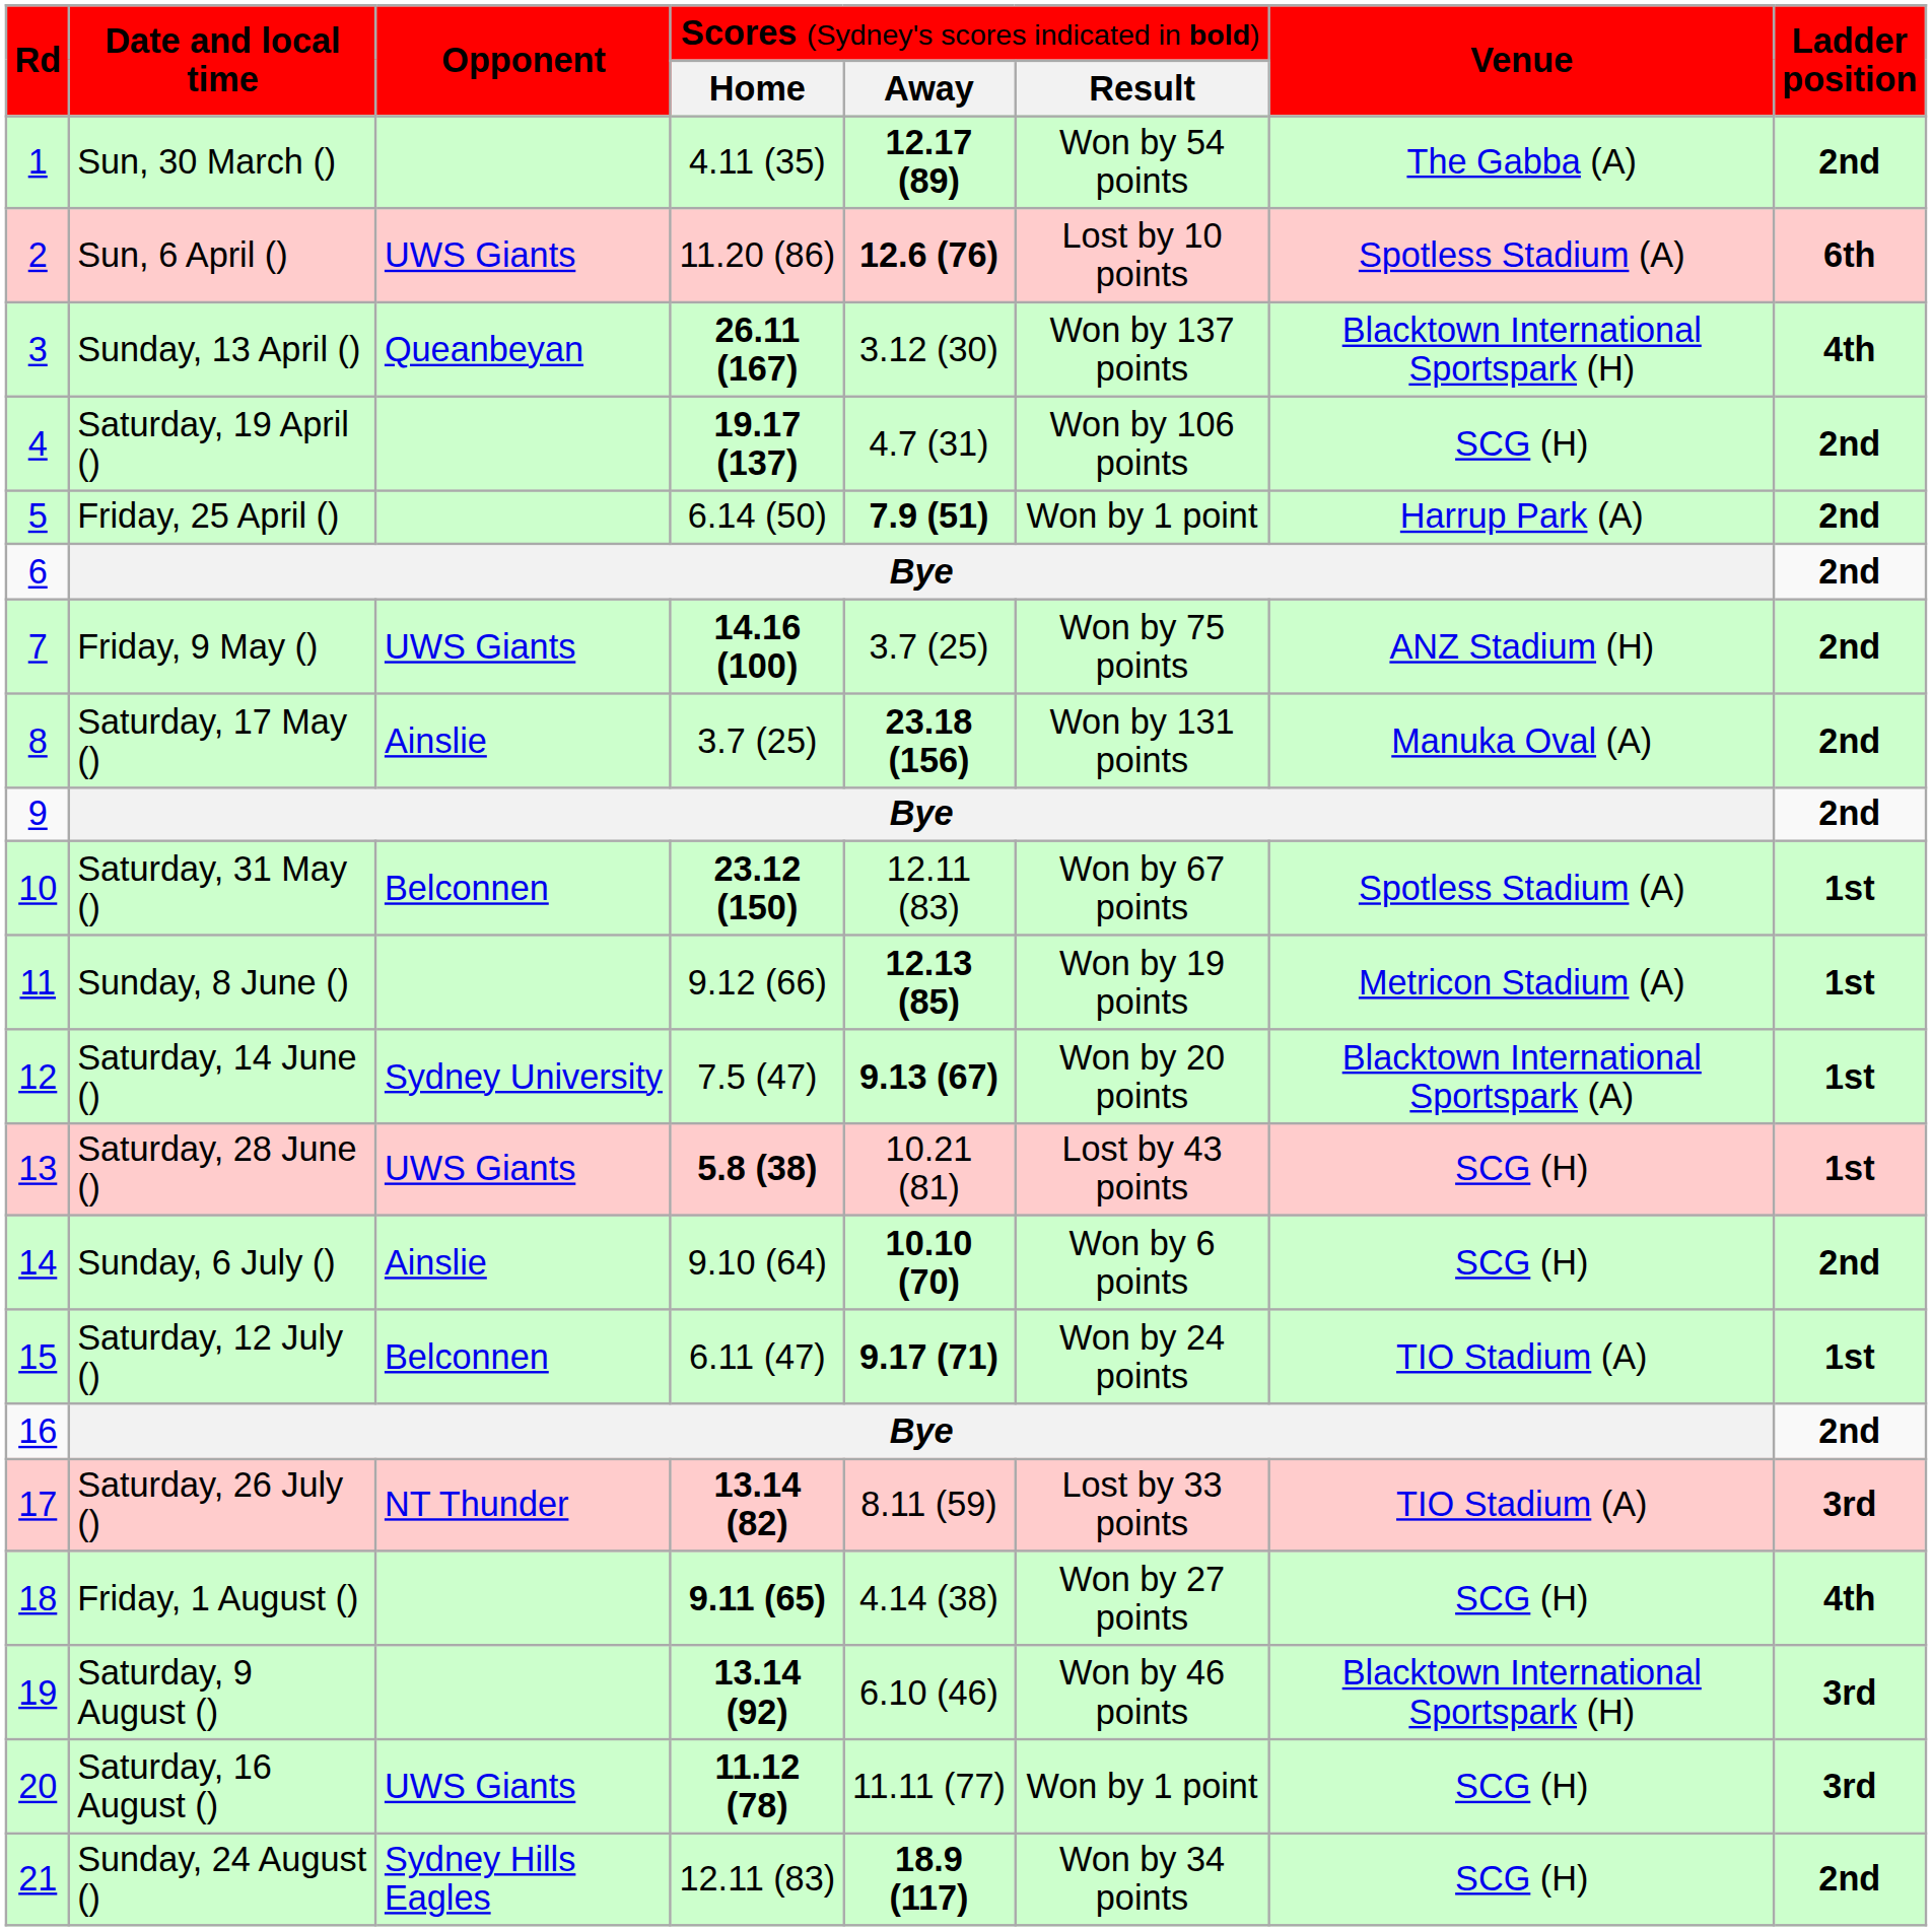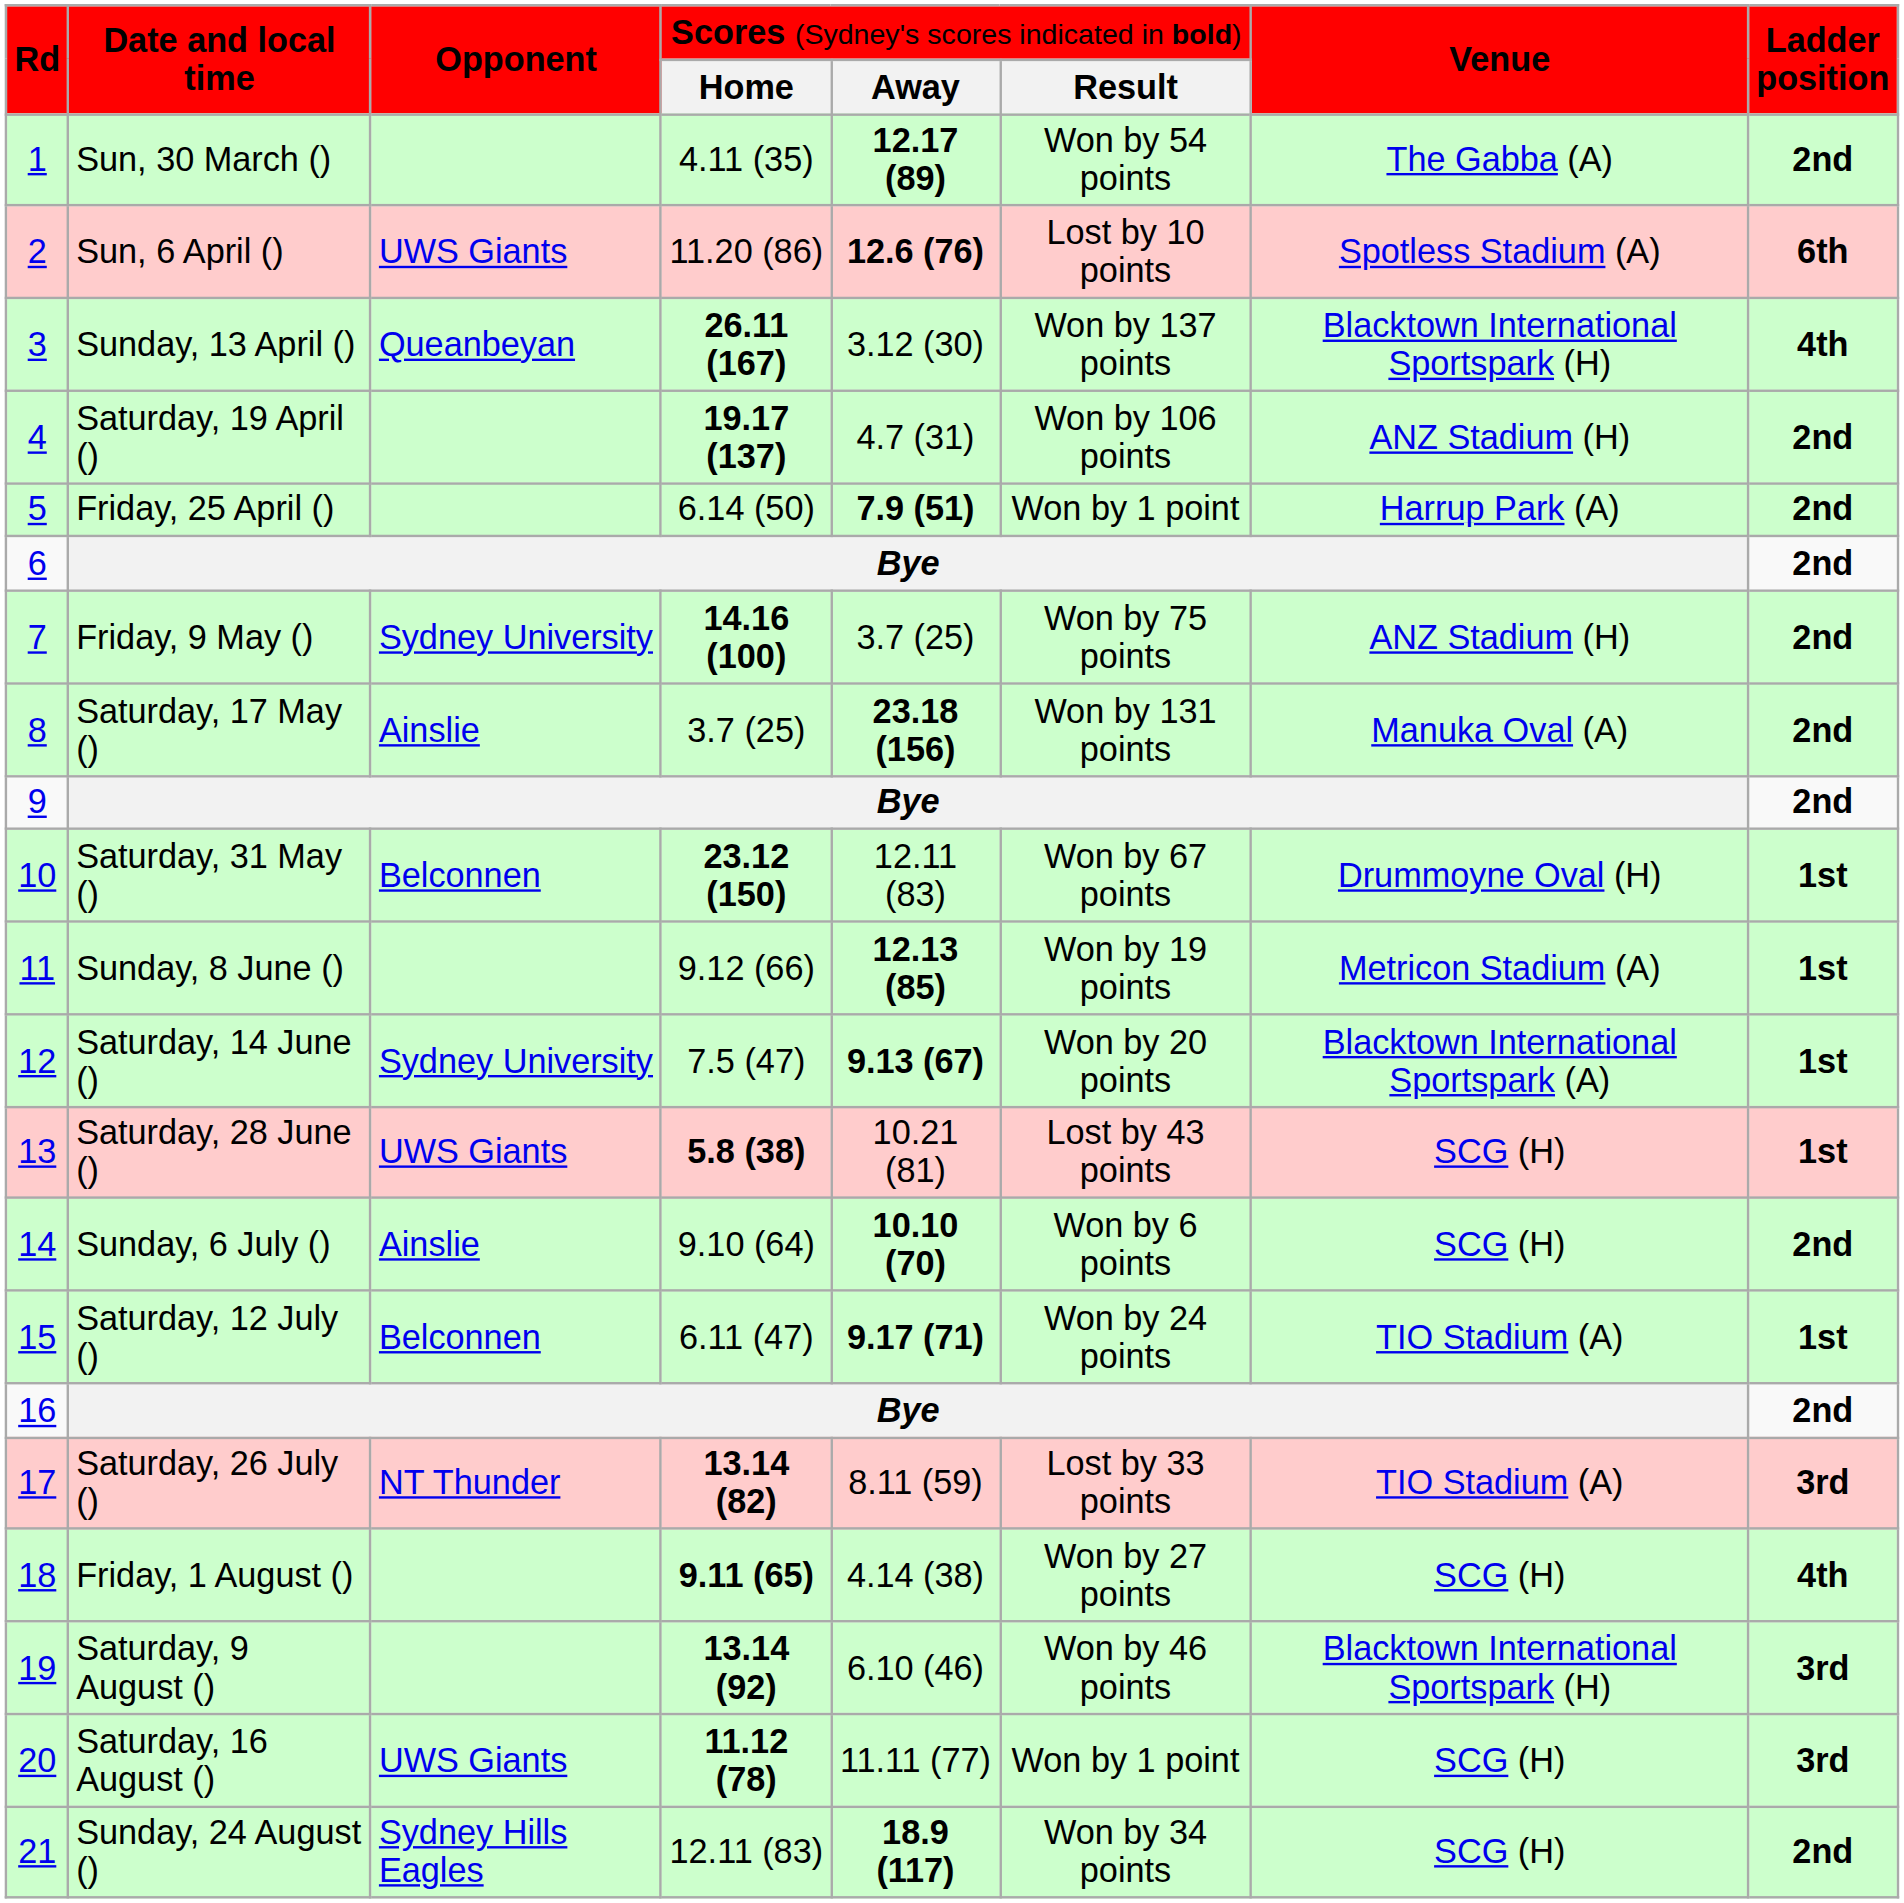Saturday, 19 April () | column 7: SCG (H) -> ANZ Stadium (H)
Friday, 9 May () | column 3: UWS Giants -> Sydney University
Saturday, 31 May () | column 7: Spotless Stadium (A) -> Drummoyne Oval (H)
